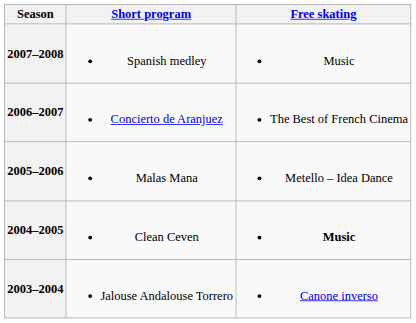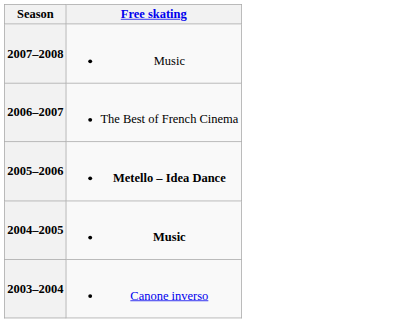- column: Short program | Spanish medley | Concierto de Aranjuez | Malas Mana | Clean Ceven | Jalouse Andalouse Torrero
2005–2006 | Free skating: normal -> bold
